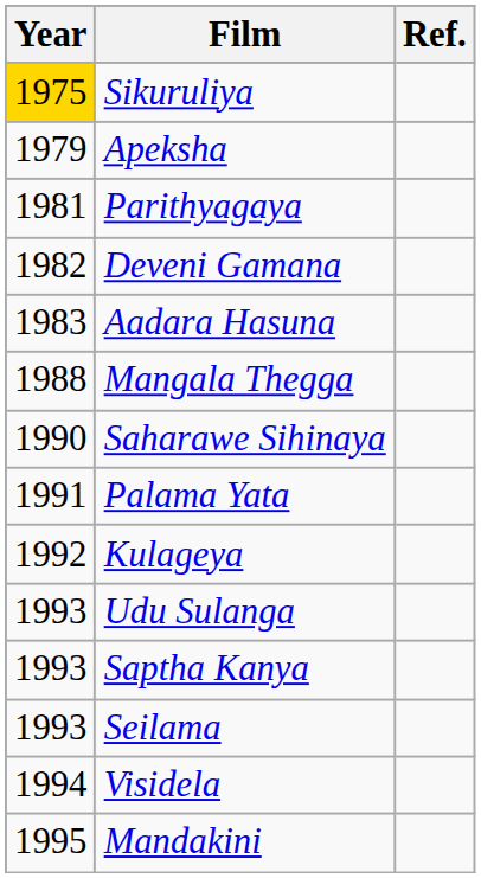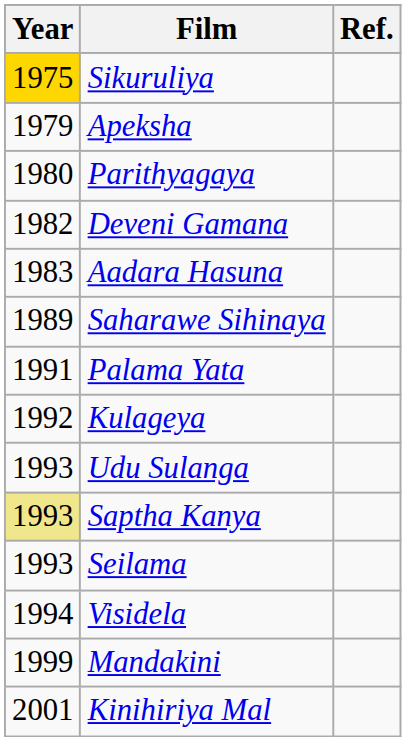Parithyagaya | Year: 1981 -> 1980
- row: 1988 | Mangala Thegga
Saharawe Sihinaya | Year: 1990 -> 1989
Saptha Kanya | Year: no background -> khaki background
Mandakini | Year: 1995 -> 1999
+ row: 2001 | Kinihiriya Mal
